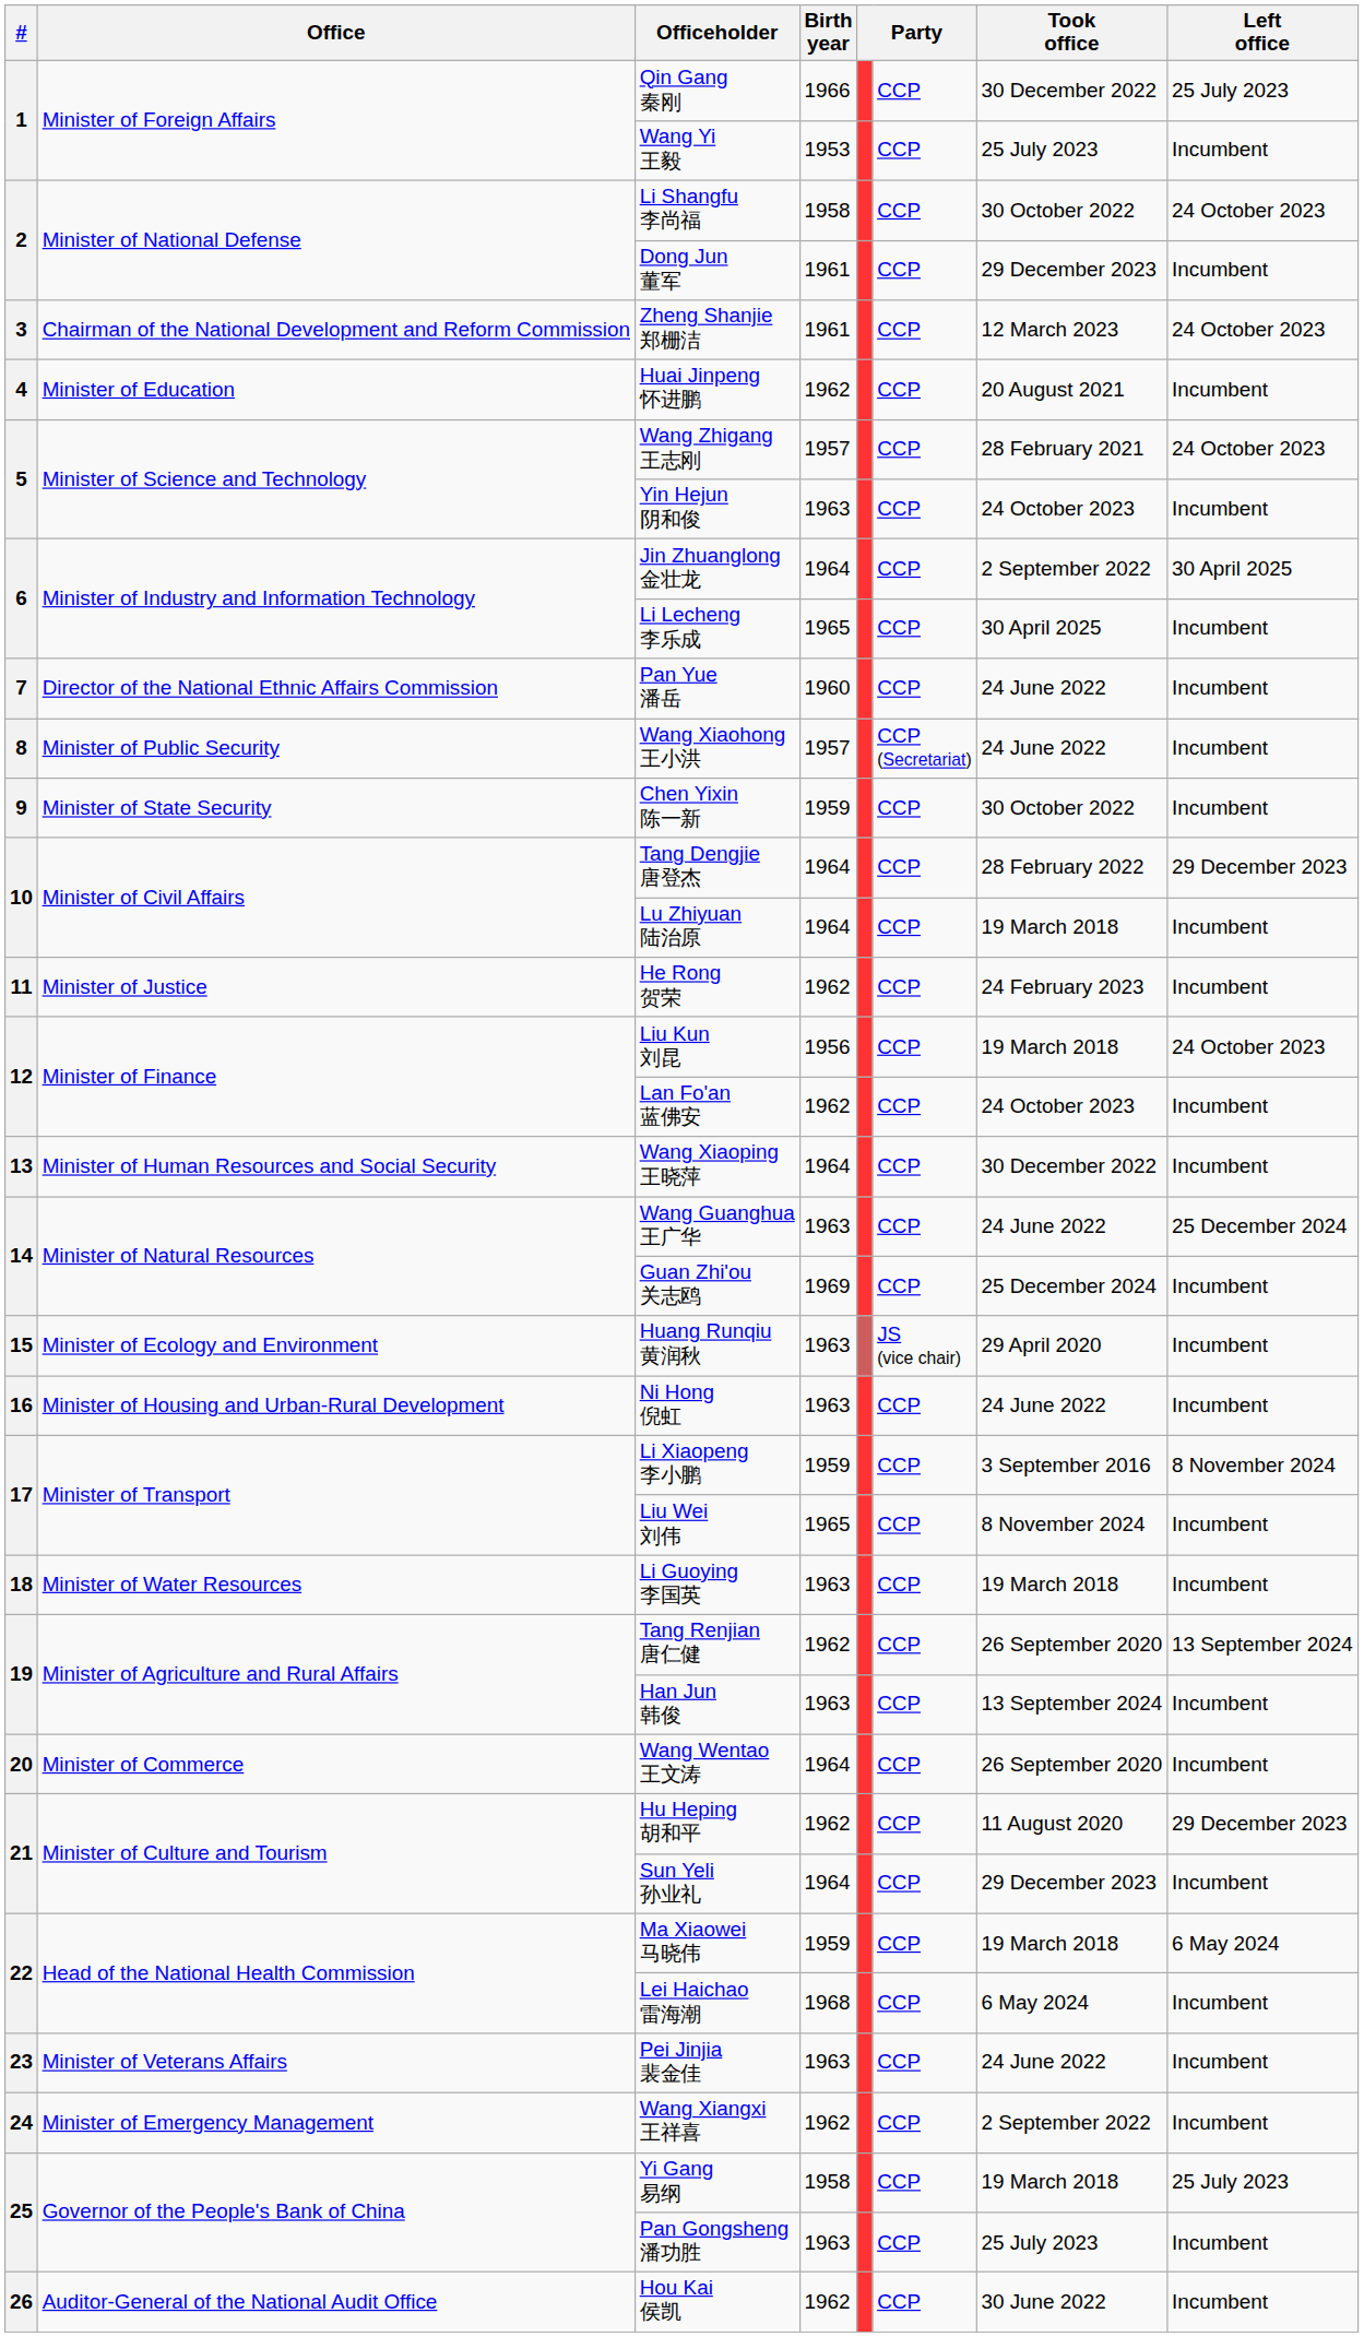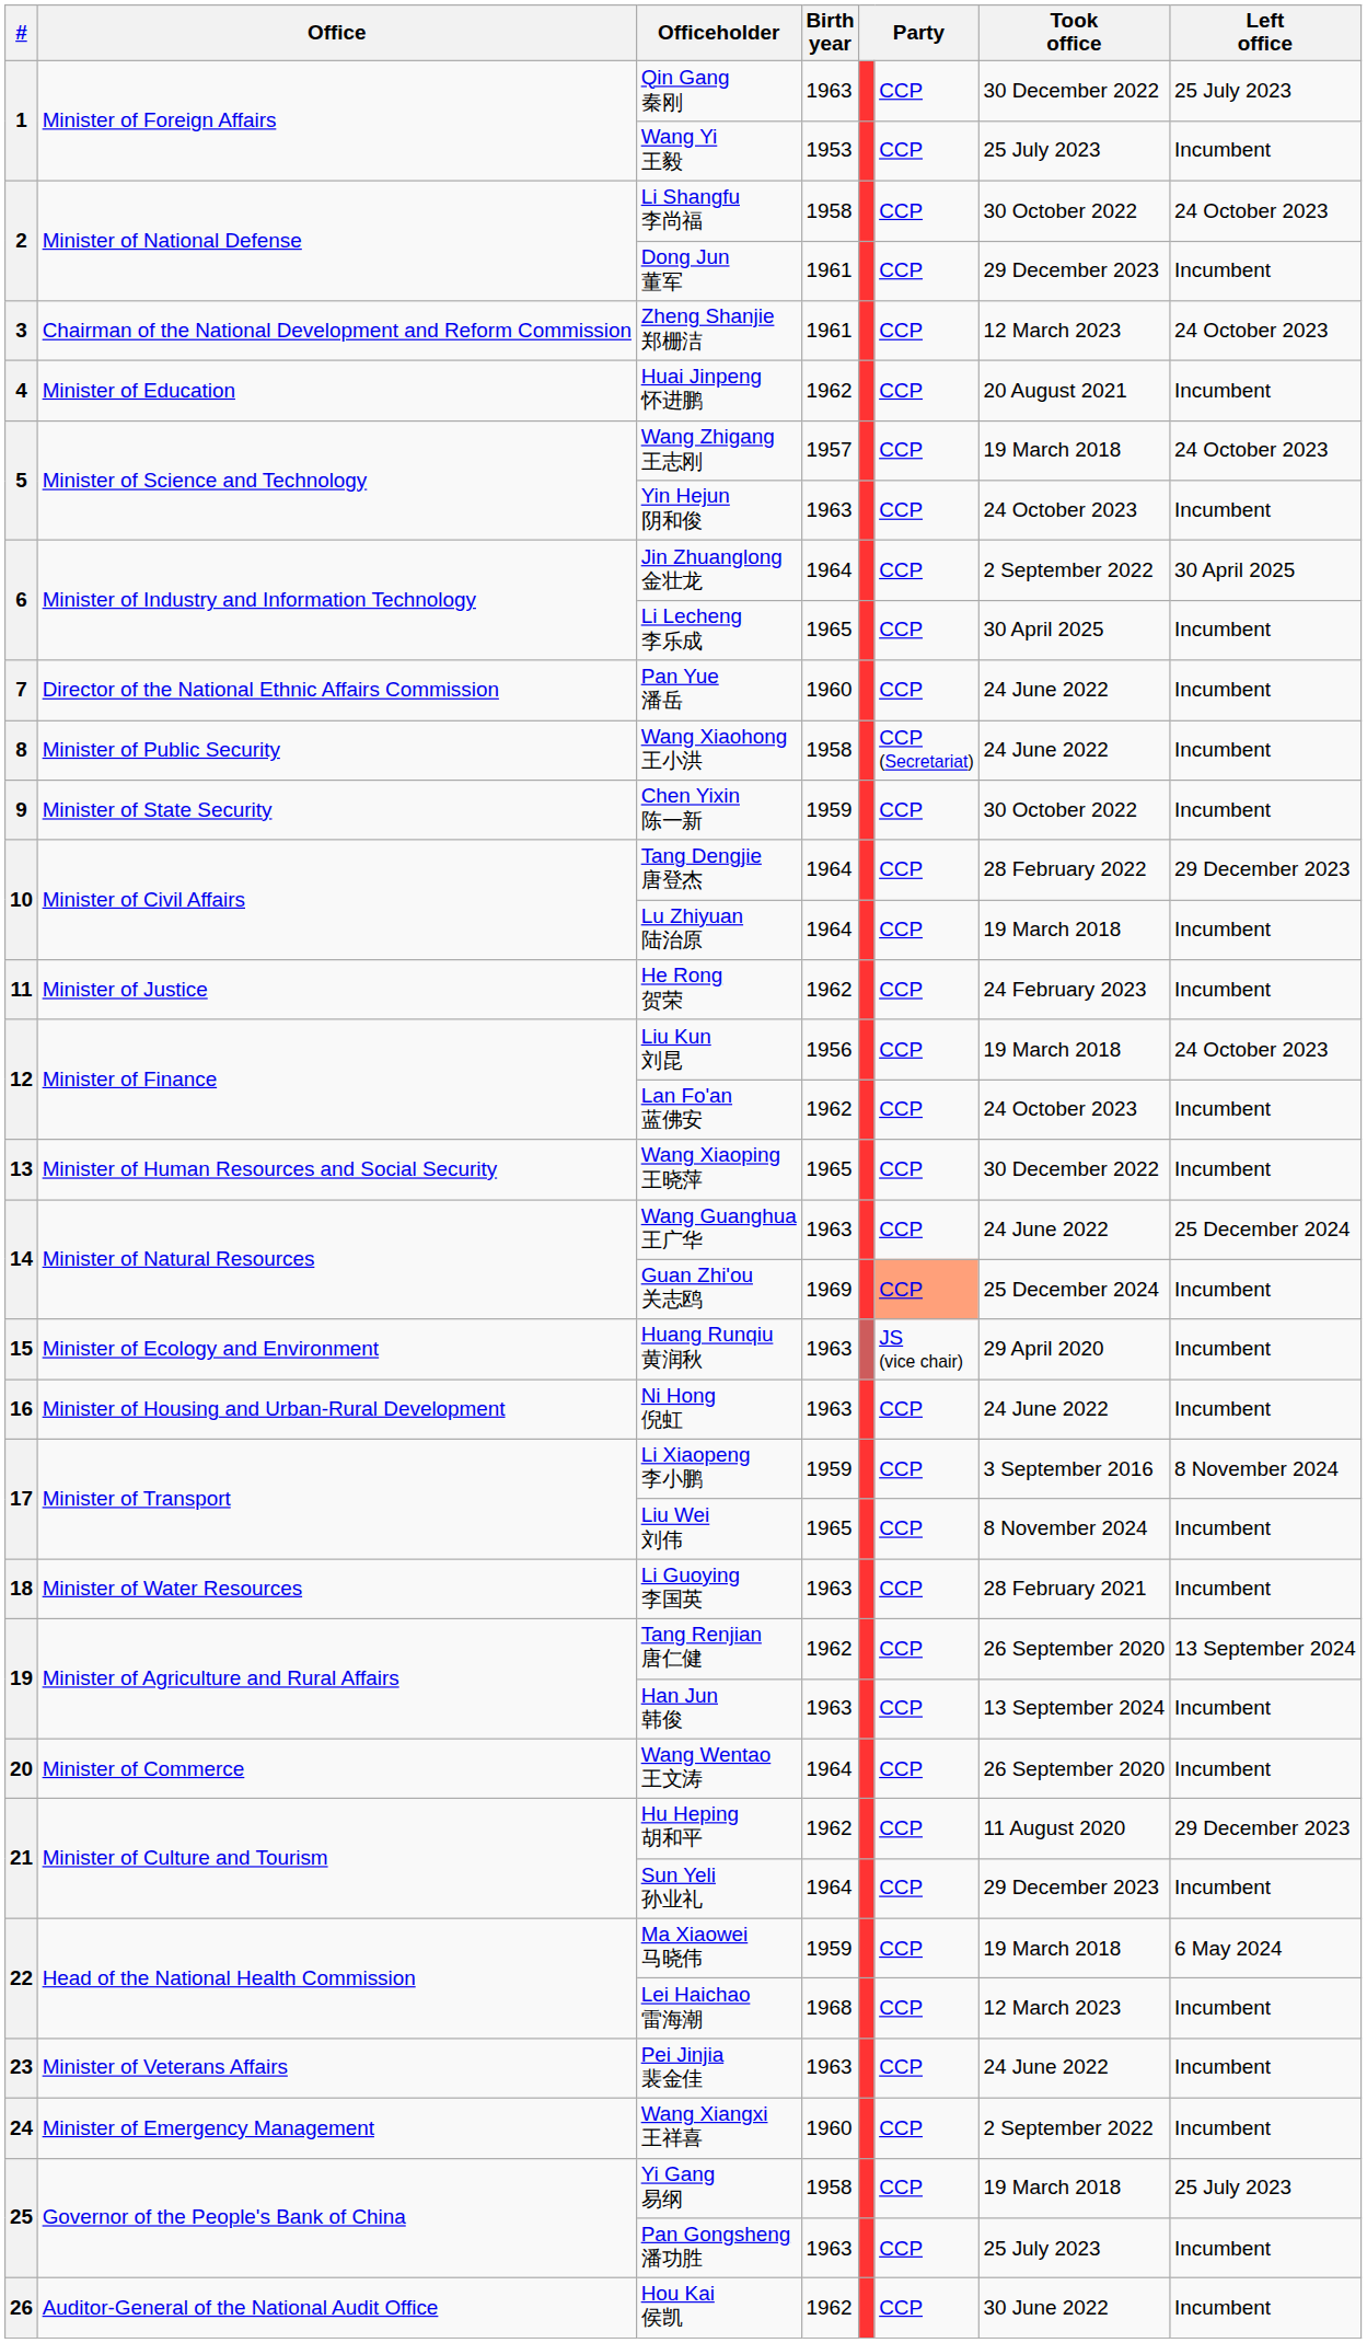Qin Gang 秦刚 | Birth year: 1966 -> 1963
Wang Zhigang 王志刚 | Took office: 28 February 2021 -> 19 March 2018
Wang Xiaohong 王小洪 | Birth year: 1957 -> 1958
Wang Xiaoping 王晓萍 | Birth year: 1964 -> 1965
Guan Zhi'ou 关志鸥 | column 6: no background -> lightsalmon background
Li Guoying 李国英 | Took office: 19 March 2018 -> 28 February 2021
Lei Haichao 雷海潮 | Took office: 6 May 2024 -> 12 March 2023
Wang Xiangxi 王祥喜 | Birth year: 1962 -> 1960
